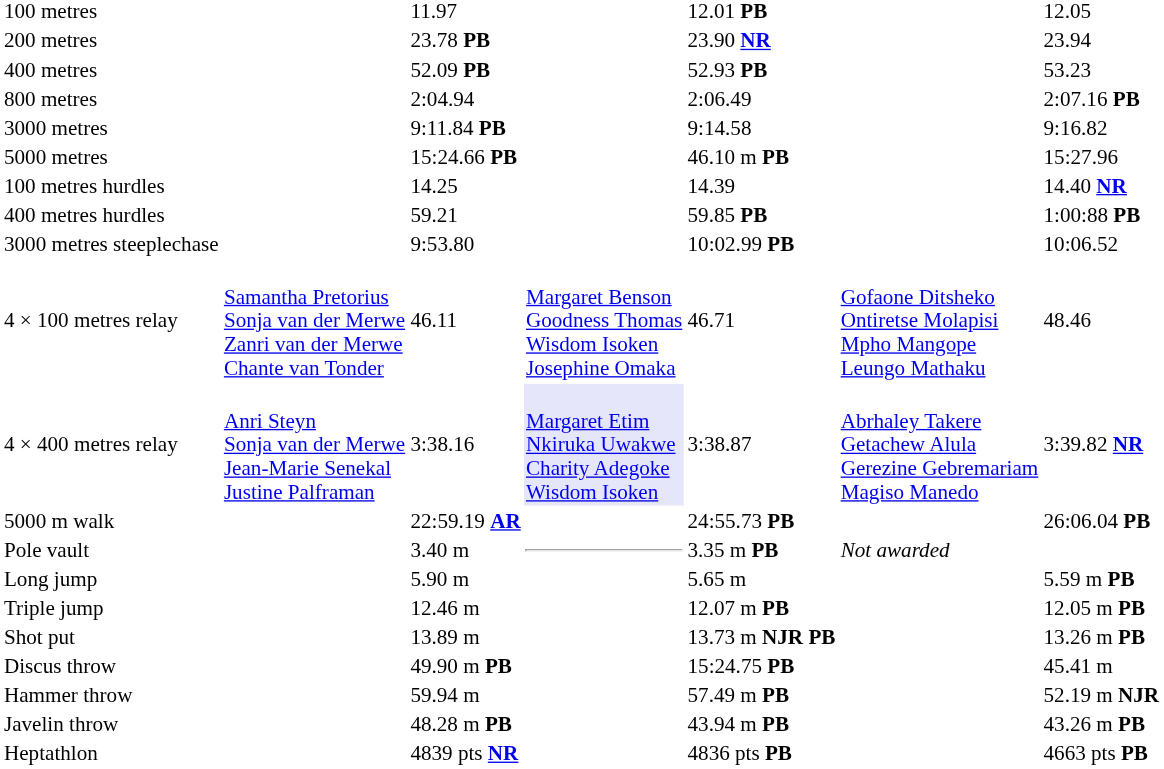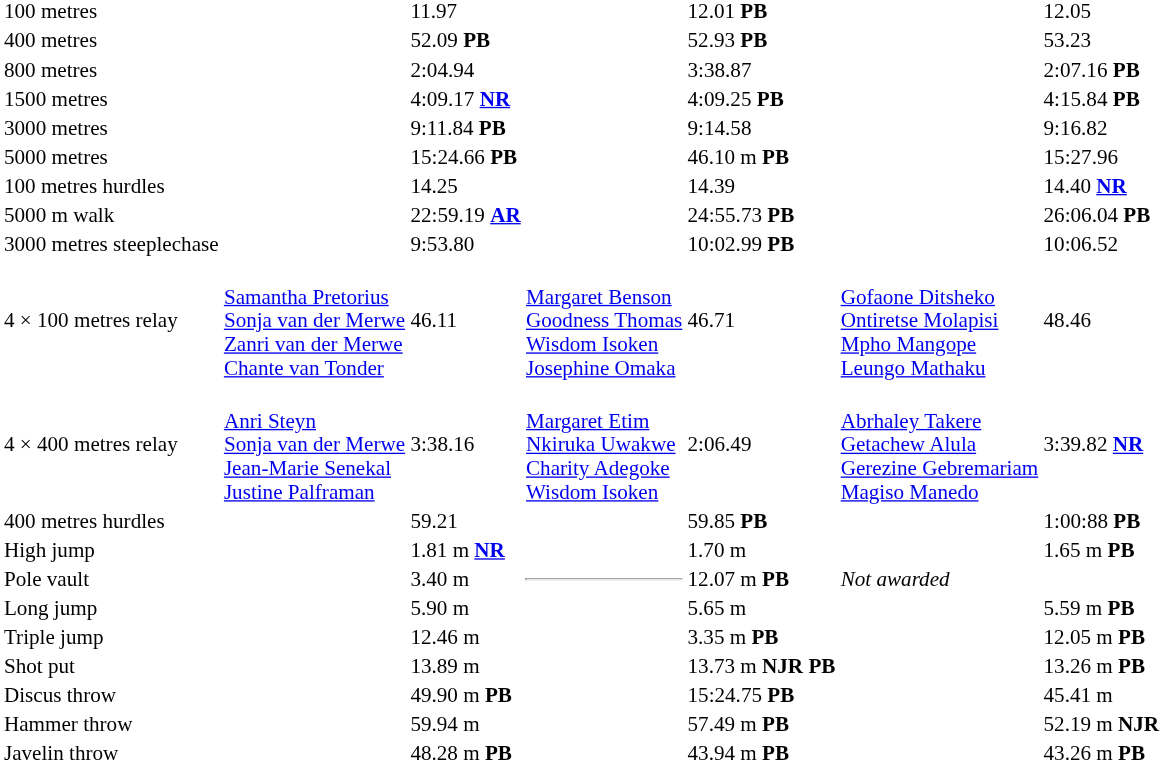- row: 200 metres | 23.78 PB | 23.90 NR | 23.94
800 metres | column 5: 2:06.49 -> 3:38.87
+ row: 1500 metres | 4:09.17 NR | 4:09.25 PB | 4:15.84 PB
rows swapped: 400 metres hurdles <-> 5000 m walk
4 × 400 metres relay | column 4: lavender background -> no background
4 × 400 metres relay | column 5: 3:38.87 -> 2:06.49
+ row: High jump | 1.81 m NR | 1.70 m | 1.65 m PB
Pole vault | column 5: 3.35 m PB -> 12.07 m PB
Triple jump | column 5: 12.07 m PB -> 3.35 m PB
- row: Heptathlon | 4839 pts NR | 4836 pts PB | 4663 pts PB
